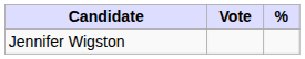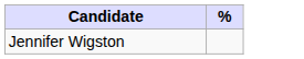- column: Vote
